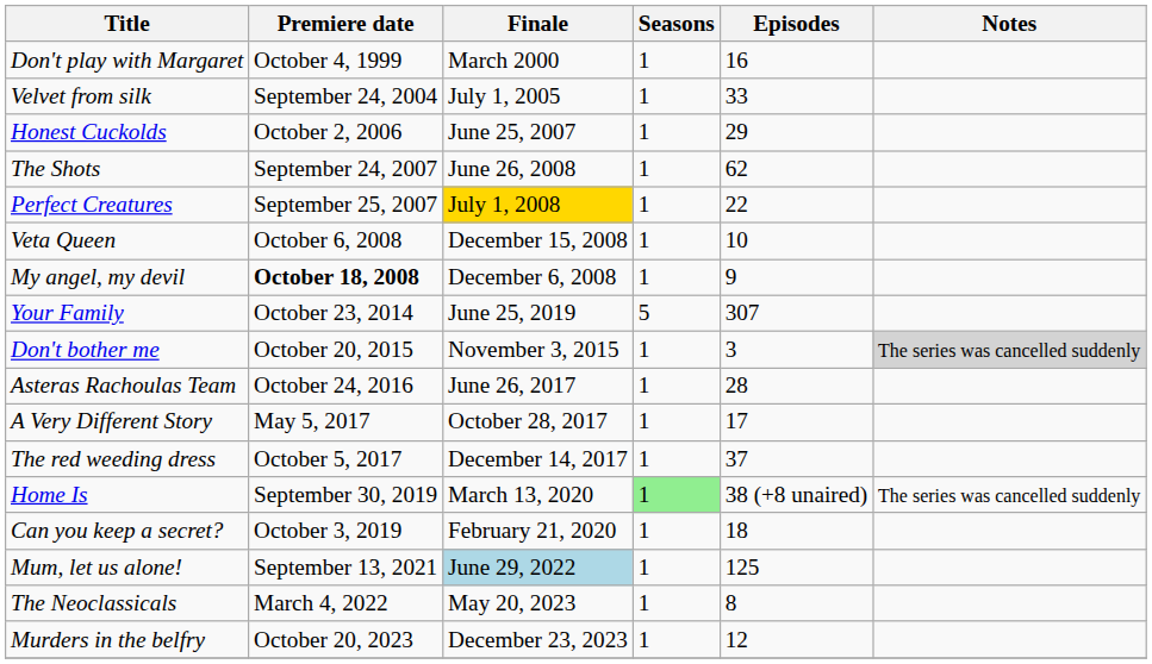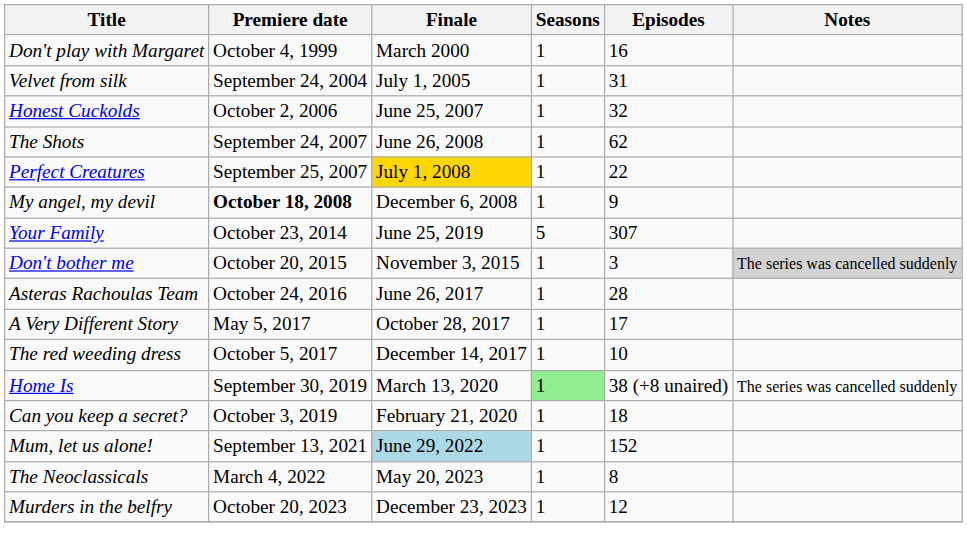Velvet from silk | Episodes: 33 -> 31
Honest Cuckolds | Episodes: 29 -> 32
- row: Veta Queen | October 6, 2008 | December 15, 2008 | 1 | 10
The red weeding dress | Episodes: 37 -> 10
Mum, let us alone! | Episodes: 125 -> 152
